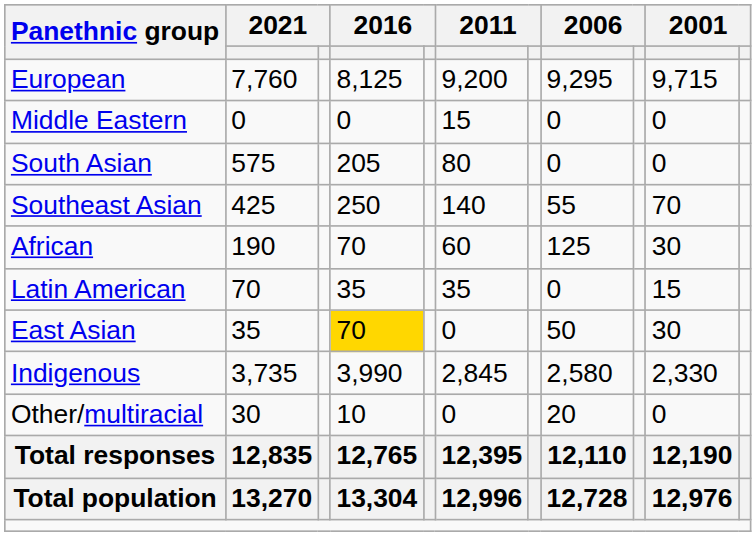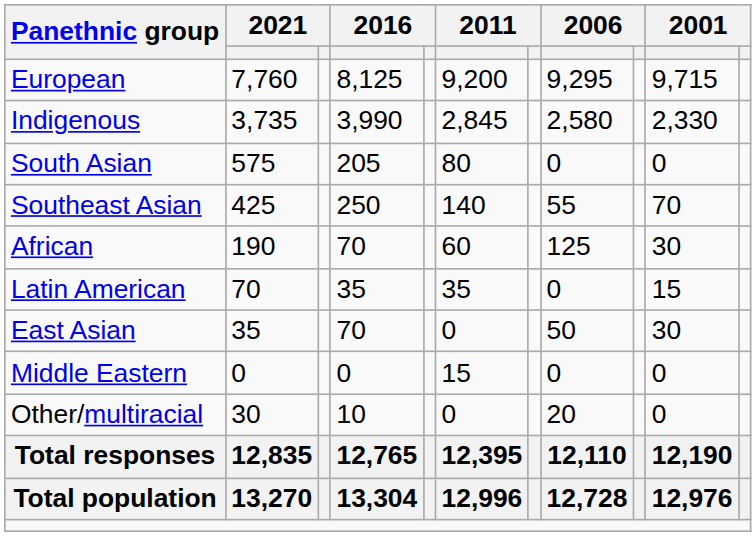rows swapped: Indigenous <-> Middle Eastern
East Asian | column 4: gold background -> no background
